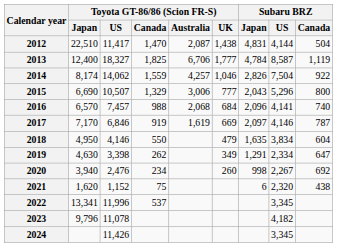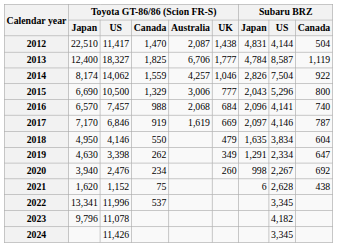2015 | Toyota GT-86/86 (Scion FR-S) / US: 10,507 -> 10,500
2021 | Subaru BRZ / US: 2,320 -> 2,628
